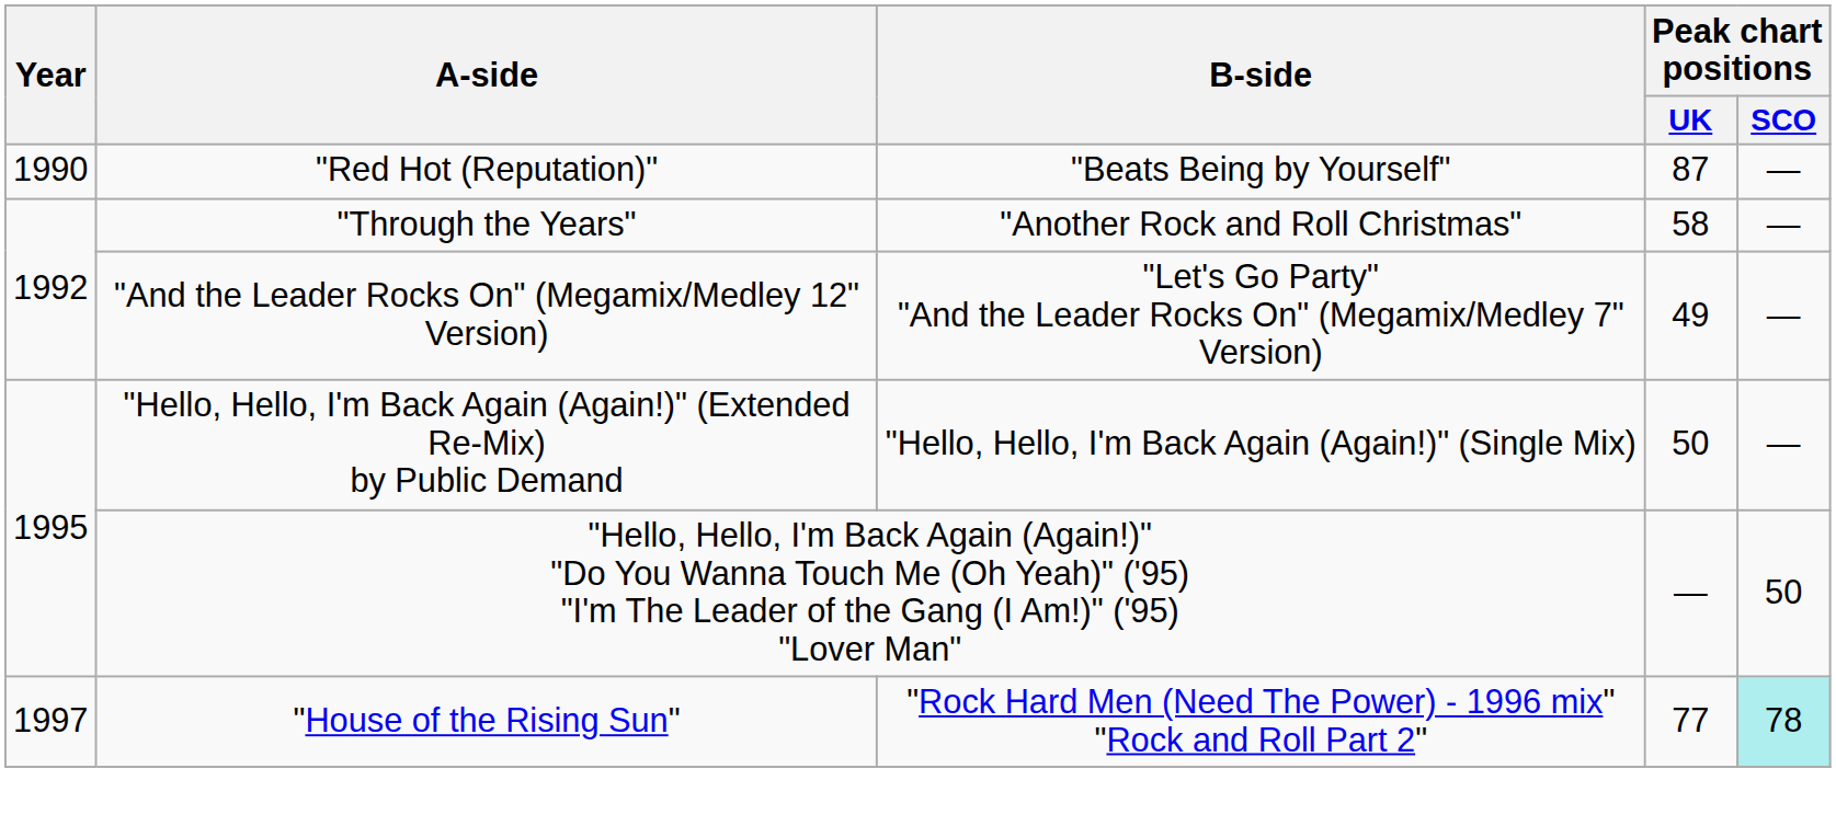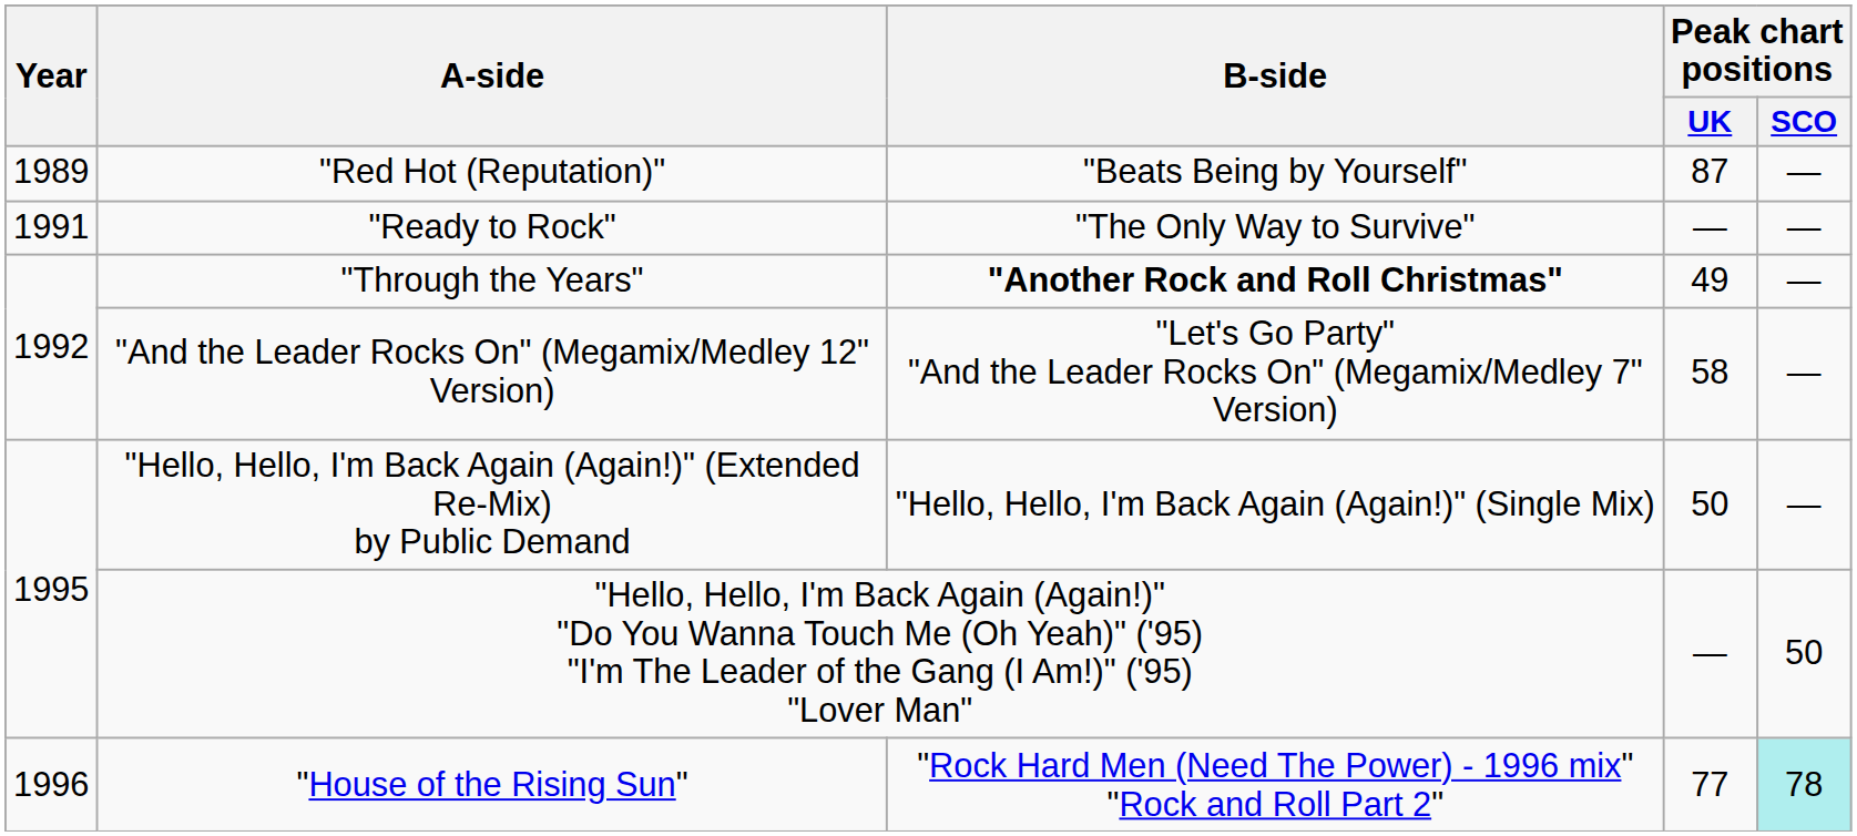"Red Hot (Reputation)" | Year: 1990 -> 1989
+ row: 1991 | "Ready to Rock" | "The Only Way to Survive" | — | —
"Through the Years" | B-side: normal -> bold
"Through the Years" | Peak chart positions / UK: 58 -> 49
"And the Leader Rocks On" (Megamix/Medley 12" Version) | Peak chart positions / UK: 49 -> 58
"House of the Rising Sun" | Year: 1997 -> 1996
